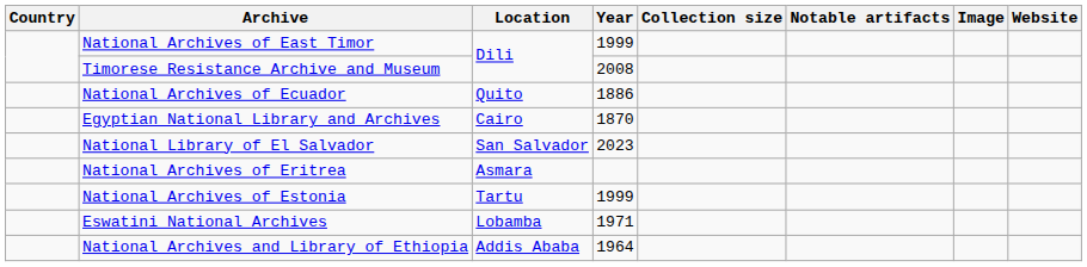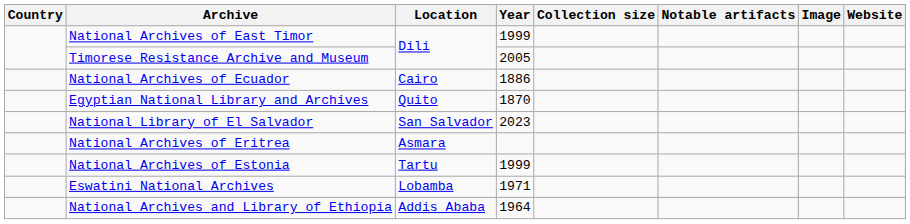Timorese Resistance Archive and Museum | Year: 2008 -> 2005
National Archives of Ecuador | Location: Quito -> Cairo
Egyptian National Library and Archives | Location: Cairo -> Quito
